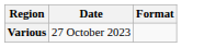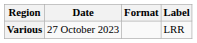+ column: Label | LRR
